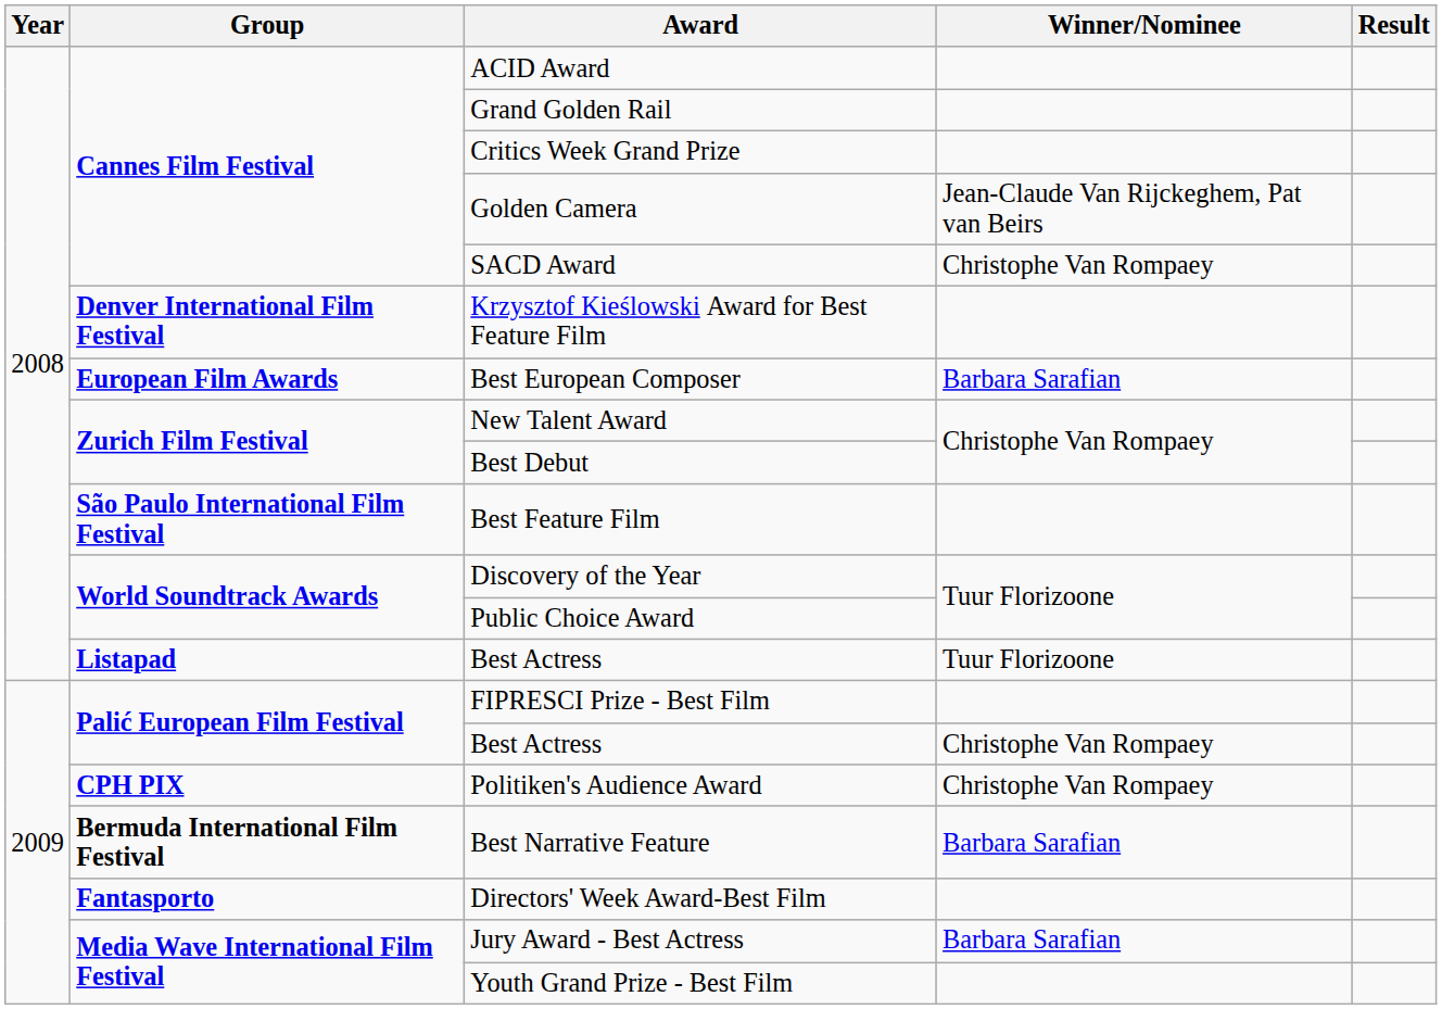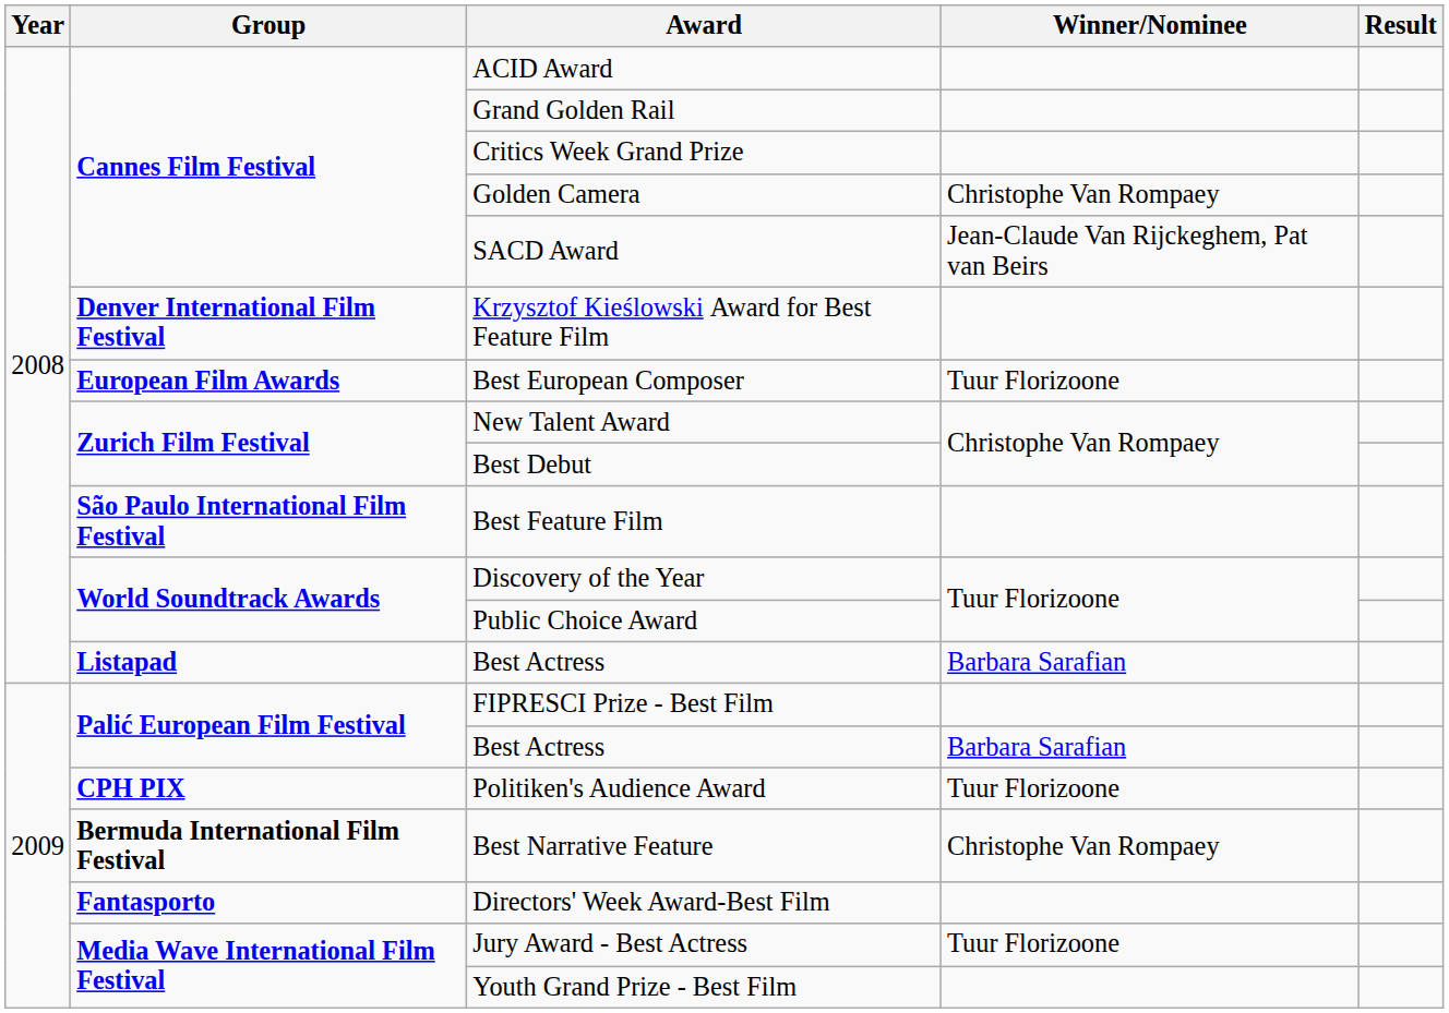Golden Camera | Winner/Nominee: Jean-Claude Van Rijckeghem, Pat van Beirs -> Christophe Van Rompaey
SACD Award | Winner/Nominee: Christophe Van Rompaey -> Jean-Claude Van Rijckeghem, Pat van Beirs
Best European Composer | Winner/Nominee: Barbara Sarafian -> Tuur Florizoone
Listapad / Best Actress | Winner/Nominee: Tuur Florizoone -> Barbara Sarafian
Palić European Film Festival / Best Actress | Winner/Nominee: Christophe Van Rompaey -> Barbara Sarafian
Politiken's Audience Award | Winner/Nominee: Christophe Van Rompaey -> Tuur Florizoone
Best Narrative Feature | Winner/Nominee: Barbara Sarafian -> Christophe Van Rompaey
Jury Award - Best Actress | Winner/Nominee: Barbara Sarafian -> Tuur Florizoone
